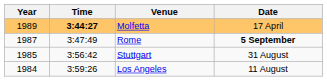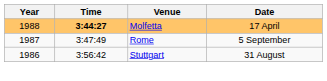Molfetta | Year: 1989 -> 1988
Rome | Date: bold -> normal
Stuttgart | Year: 1985 -> 1986
- row: 1984 | 3:59:26 | Los Angeles | 11 August
